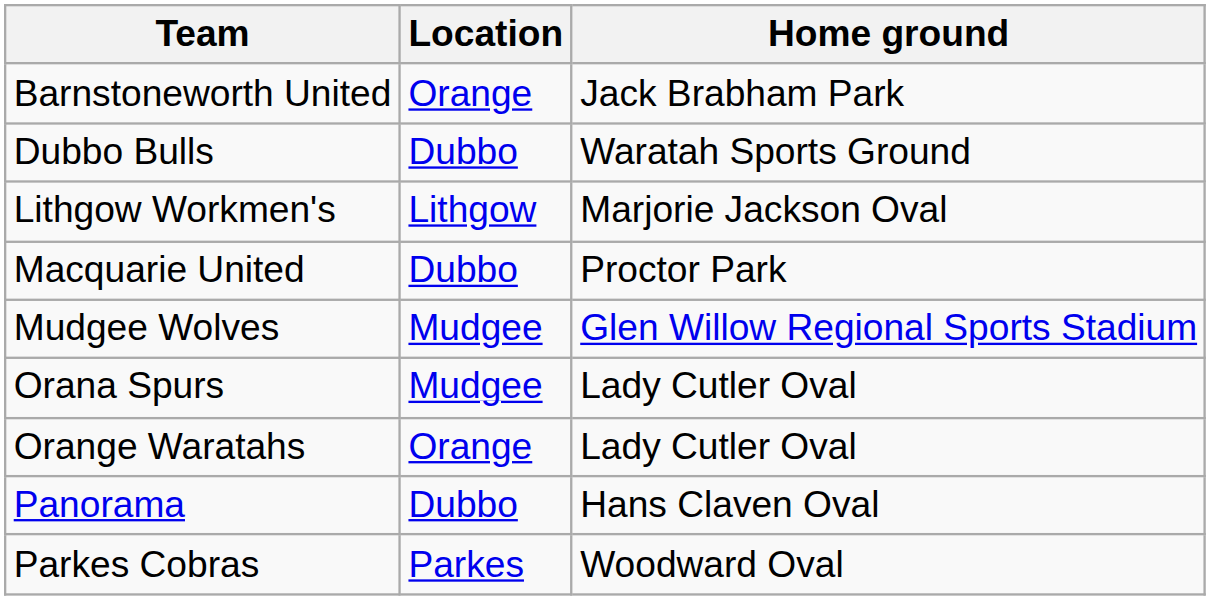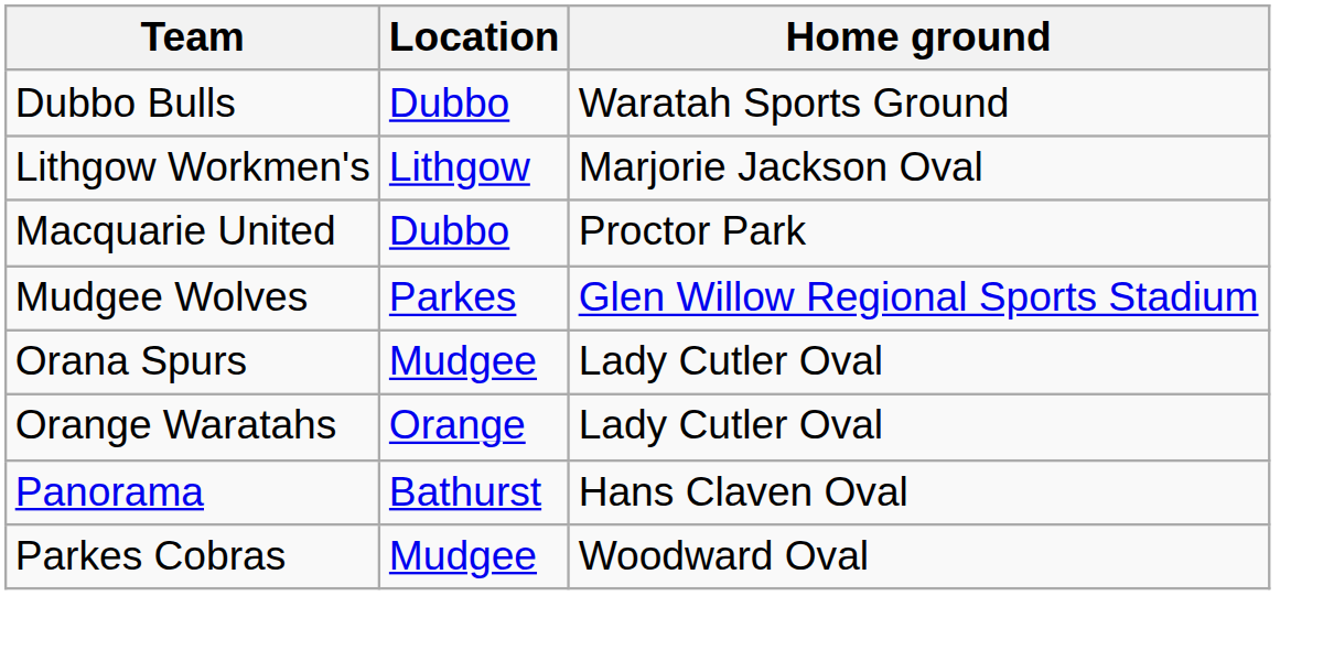- row: Barnstoneworth United | Orange | Jack Brabham Park
Mudgee Wolves | Location: Mudgee -> Parkes
Panorama | Location: Dubbo -> Bathurst
Parkes Cobras | Location: Parkes -> Mudgee
